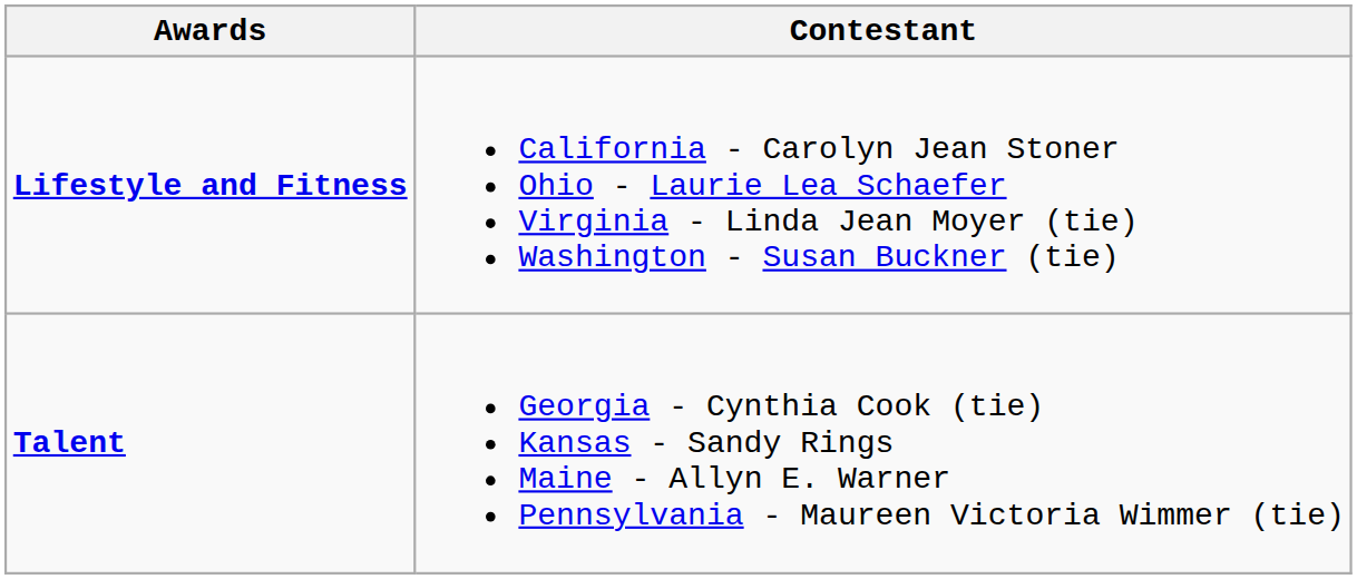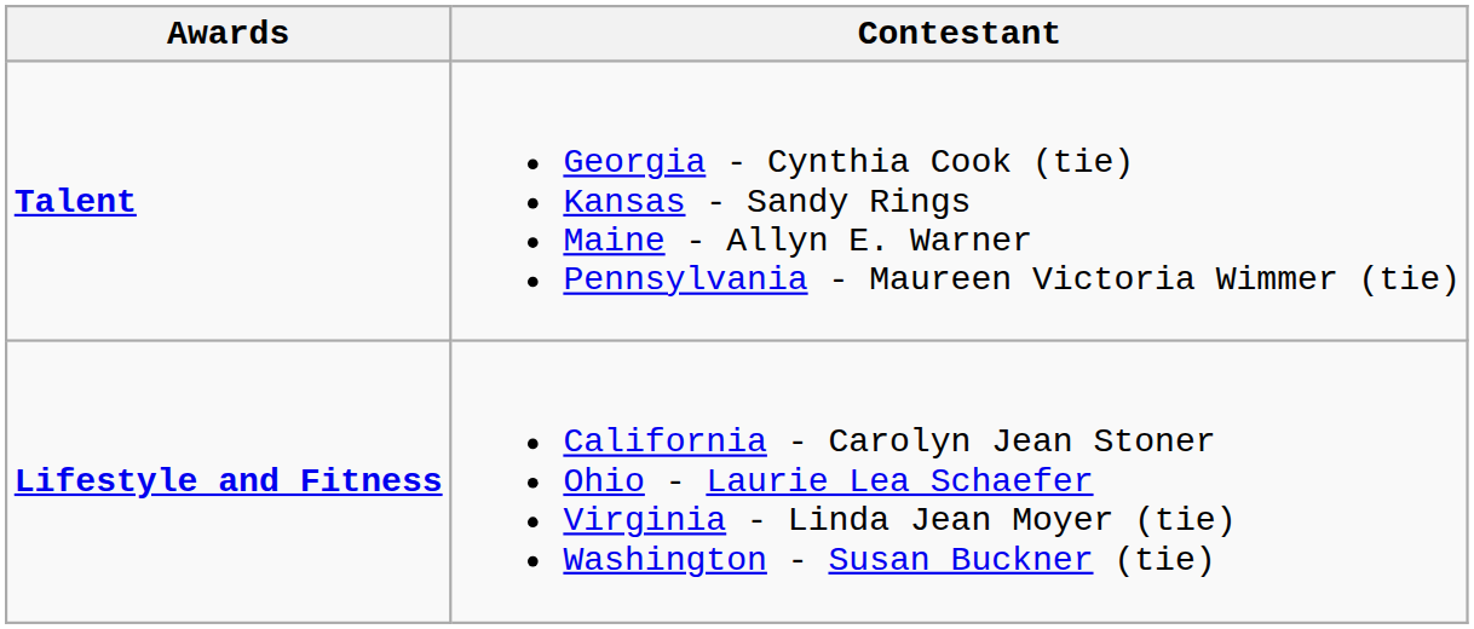rows swapped: Lifestyle and Fitness <-> Talent
